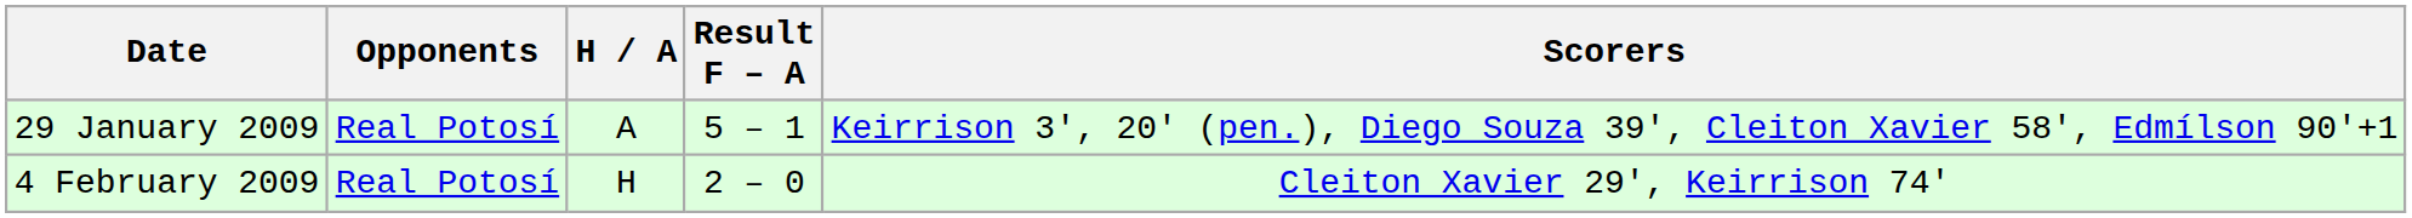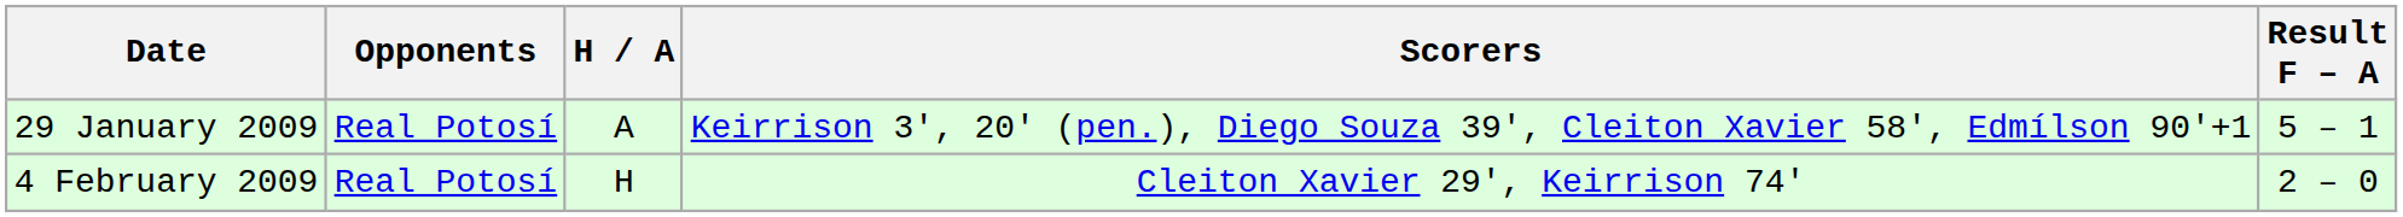columns swapped: Result F – A <-> Scorers
